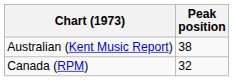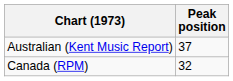Australian (Kent Music Report) | Peak position: 38 -> 37
